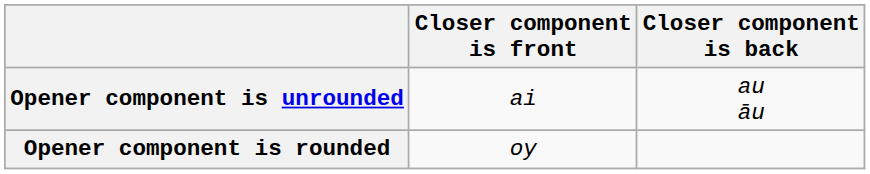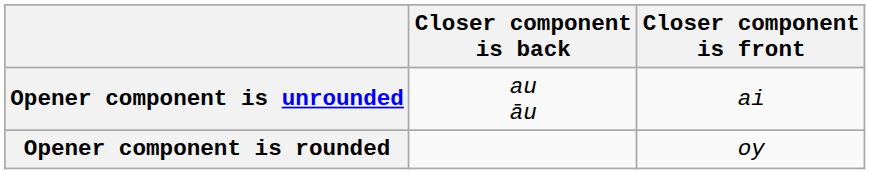columns swapped: Closer component is front <-> Closer component is back
